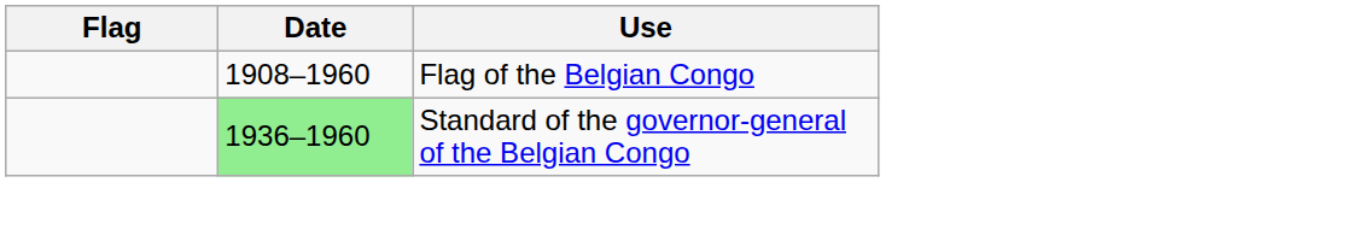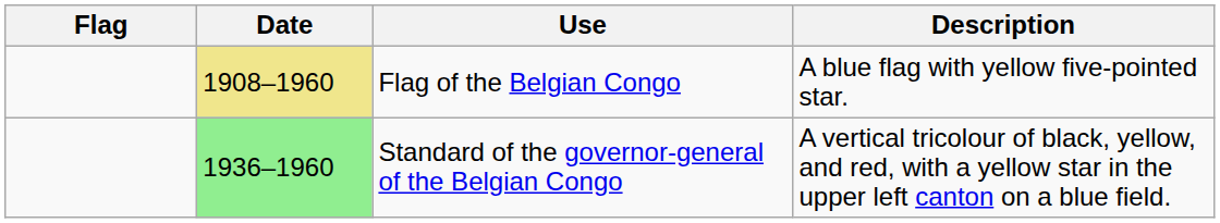+ column: Description | A blue flag with yellow five-pointed star. | A vertical tricolour of black, yellow, and red, with a yellow star in the upper left canton on a blue field.
Flag of the Belgian Congo | Date: no background -> khaki background
